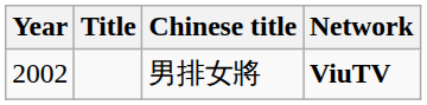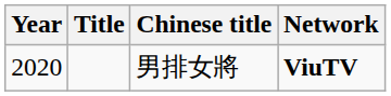男排女將 | Year: 2002 -> 2020
